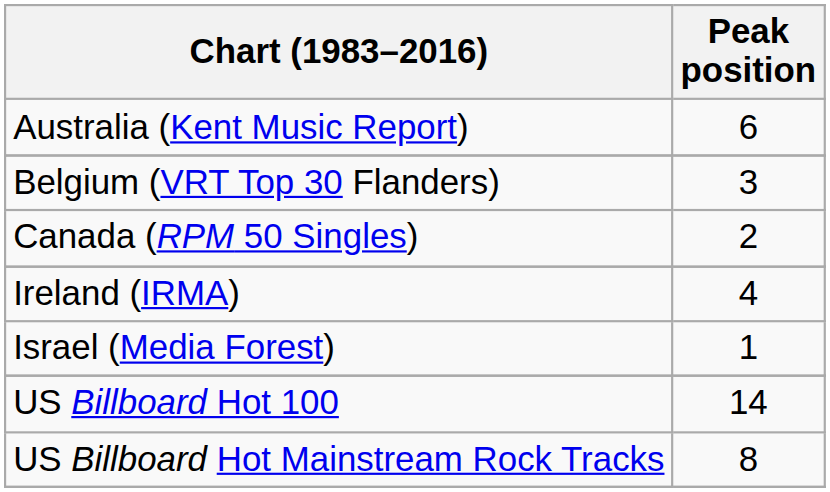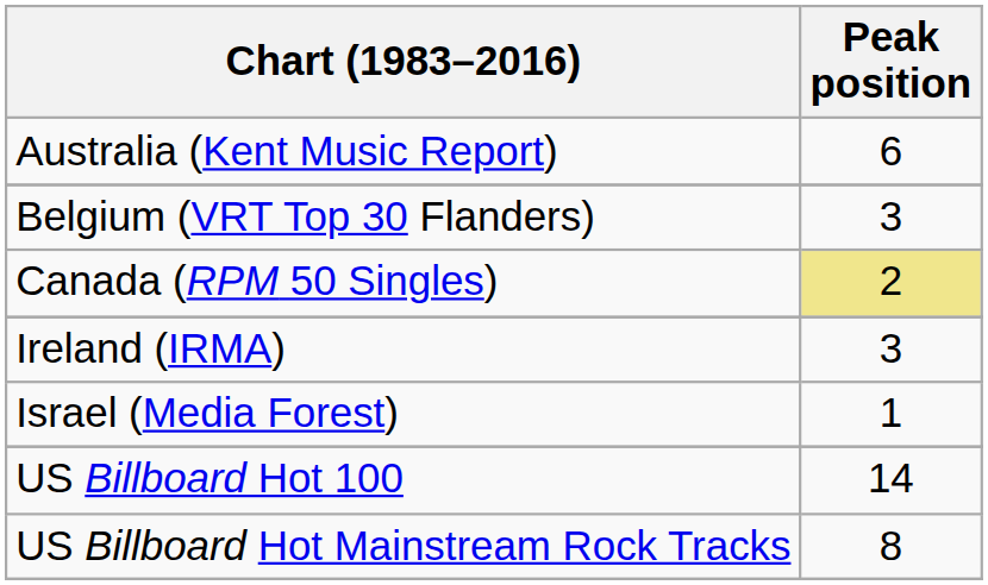Canada (RPM 50 Singles) | Peak position: no background -> khaki background
Ireland (IRMA) | Peak position: 4 -> 3
